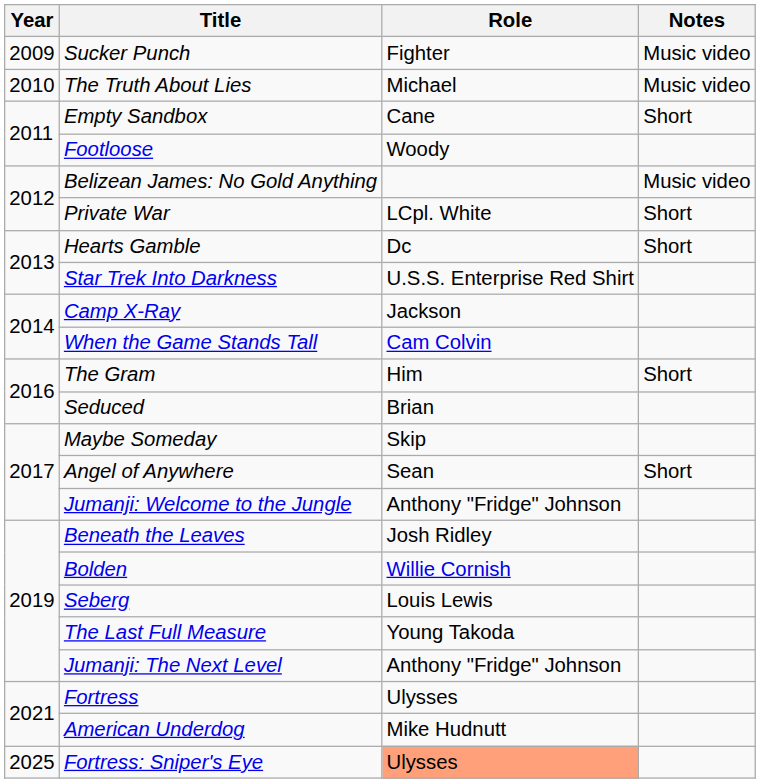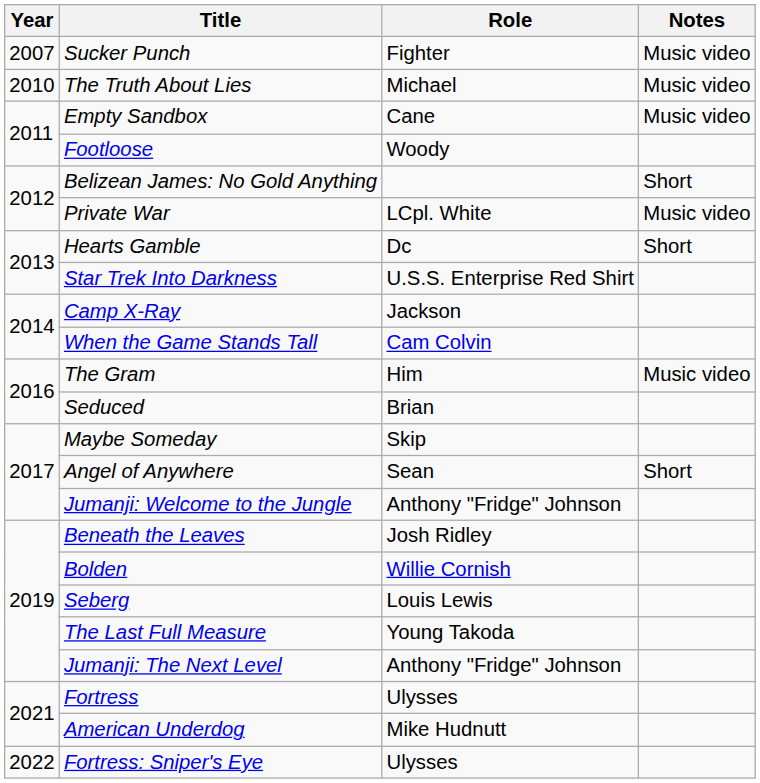Sucker Punch | Year: 2009 -> 2007
Empty Sandbox | Notes: Short -> Music video
Belizean James: No Gold Anything | Notes: Music video -> Short
Private War | Notes: Short -> Music video
The Gram | Notes: Short -> Music video
Fortress: Sniper's Eye | Year: 2025 -> 2022
Fortress: Sniper's Eye | Role: lightsalmon background -> no background
